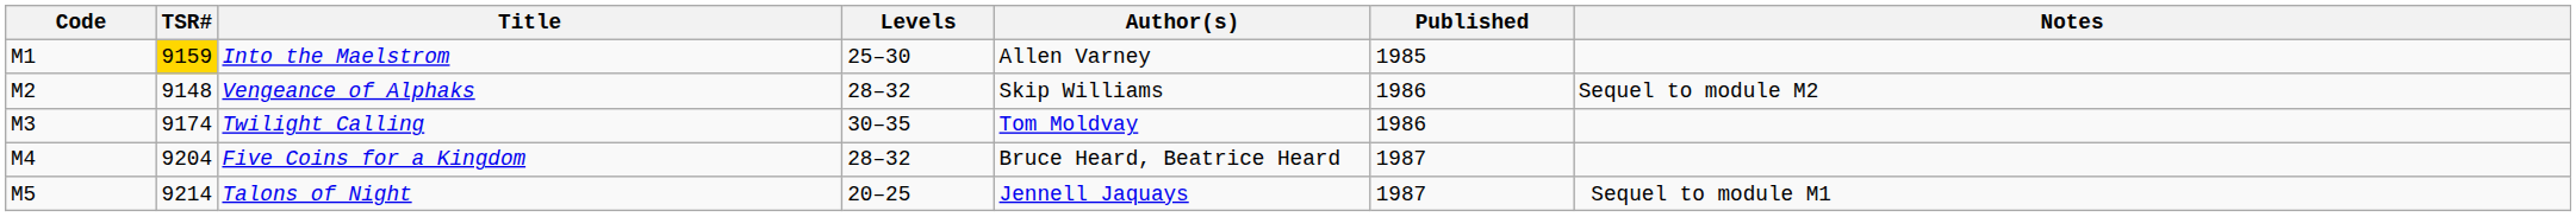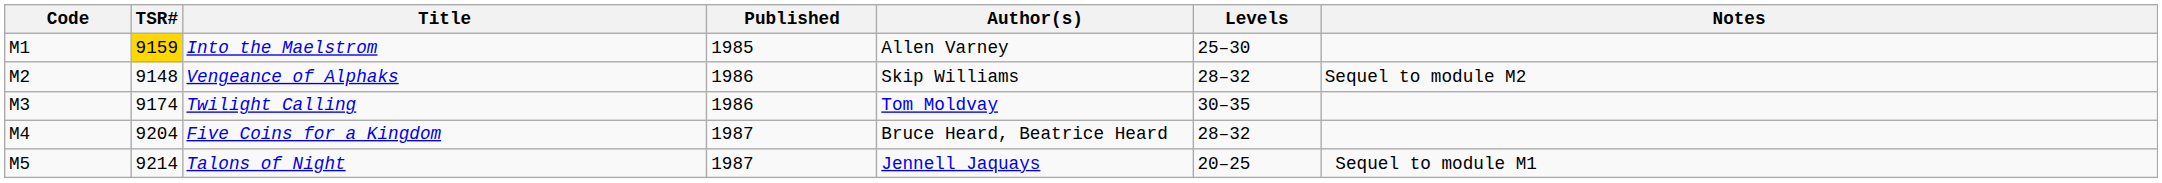columns swapped: Levels <-> Published
